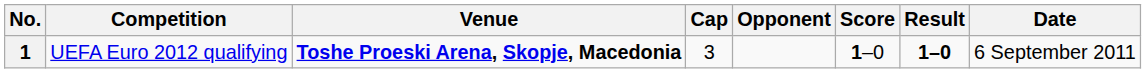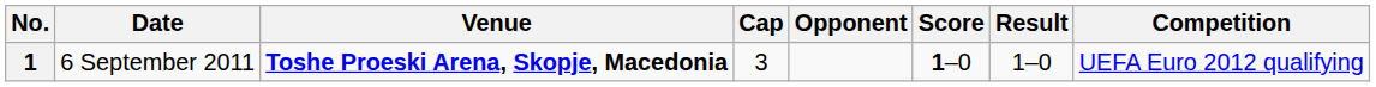columns swapped: Date <-> Competition
1 | Result: bold -> normal
